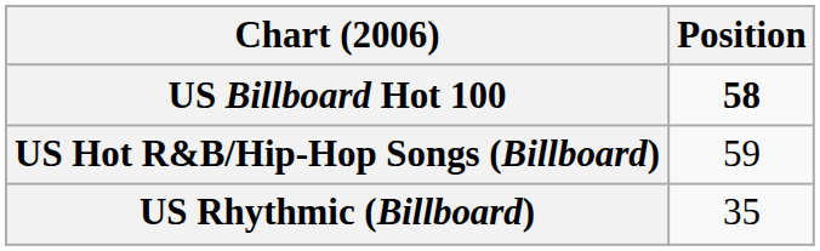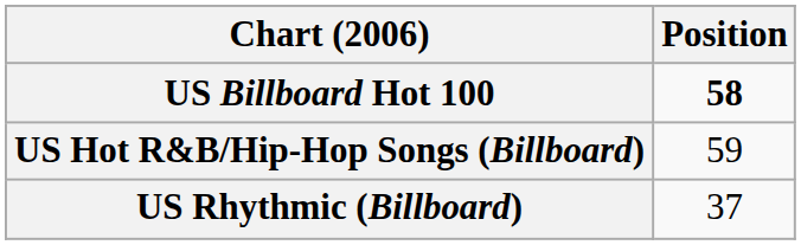US Rhythmic (Billboard) | Position: 35 -> 37
